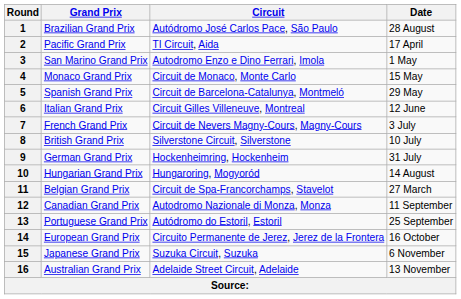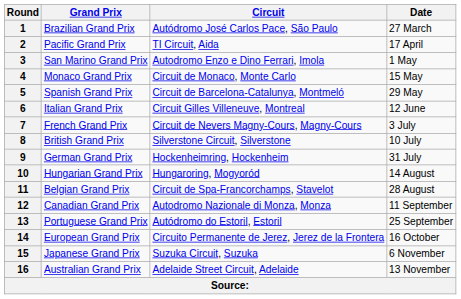1 | Date: 28 August -> 27 March
11 | Date: 27 March -> 28 August
